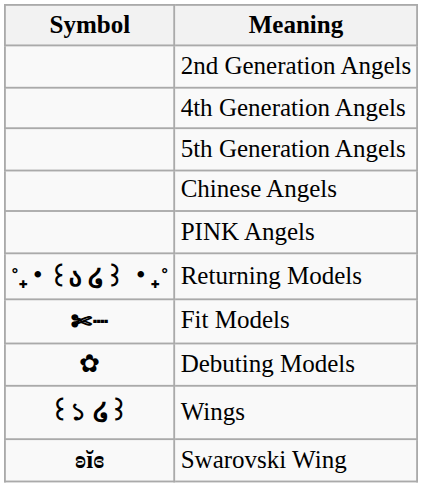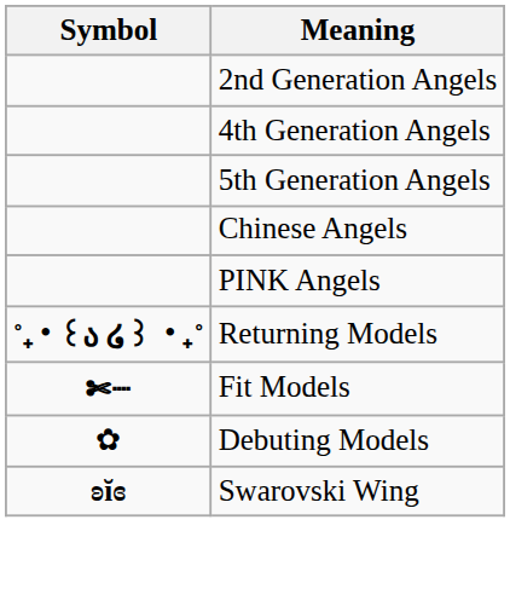- row: ꒰১ ໒꒱ | Wings
